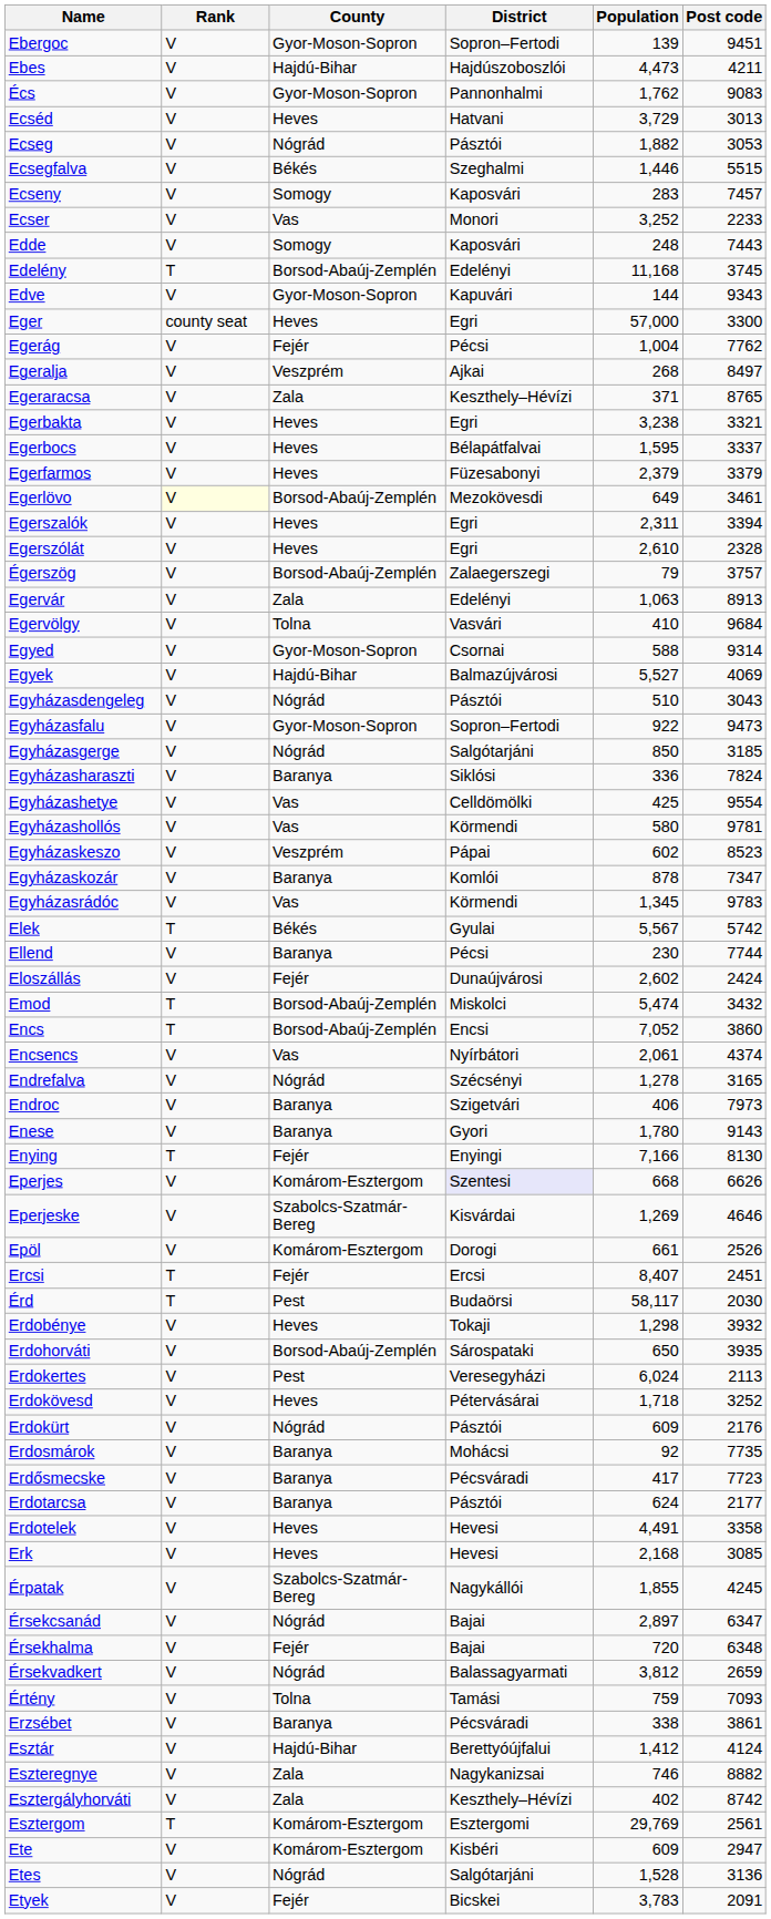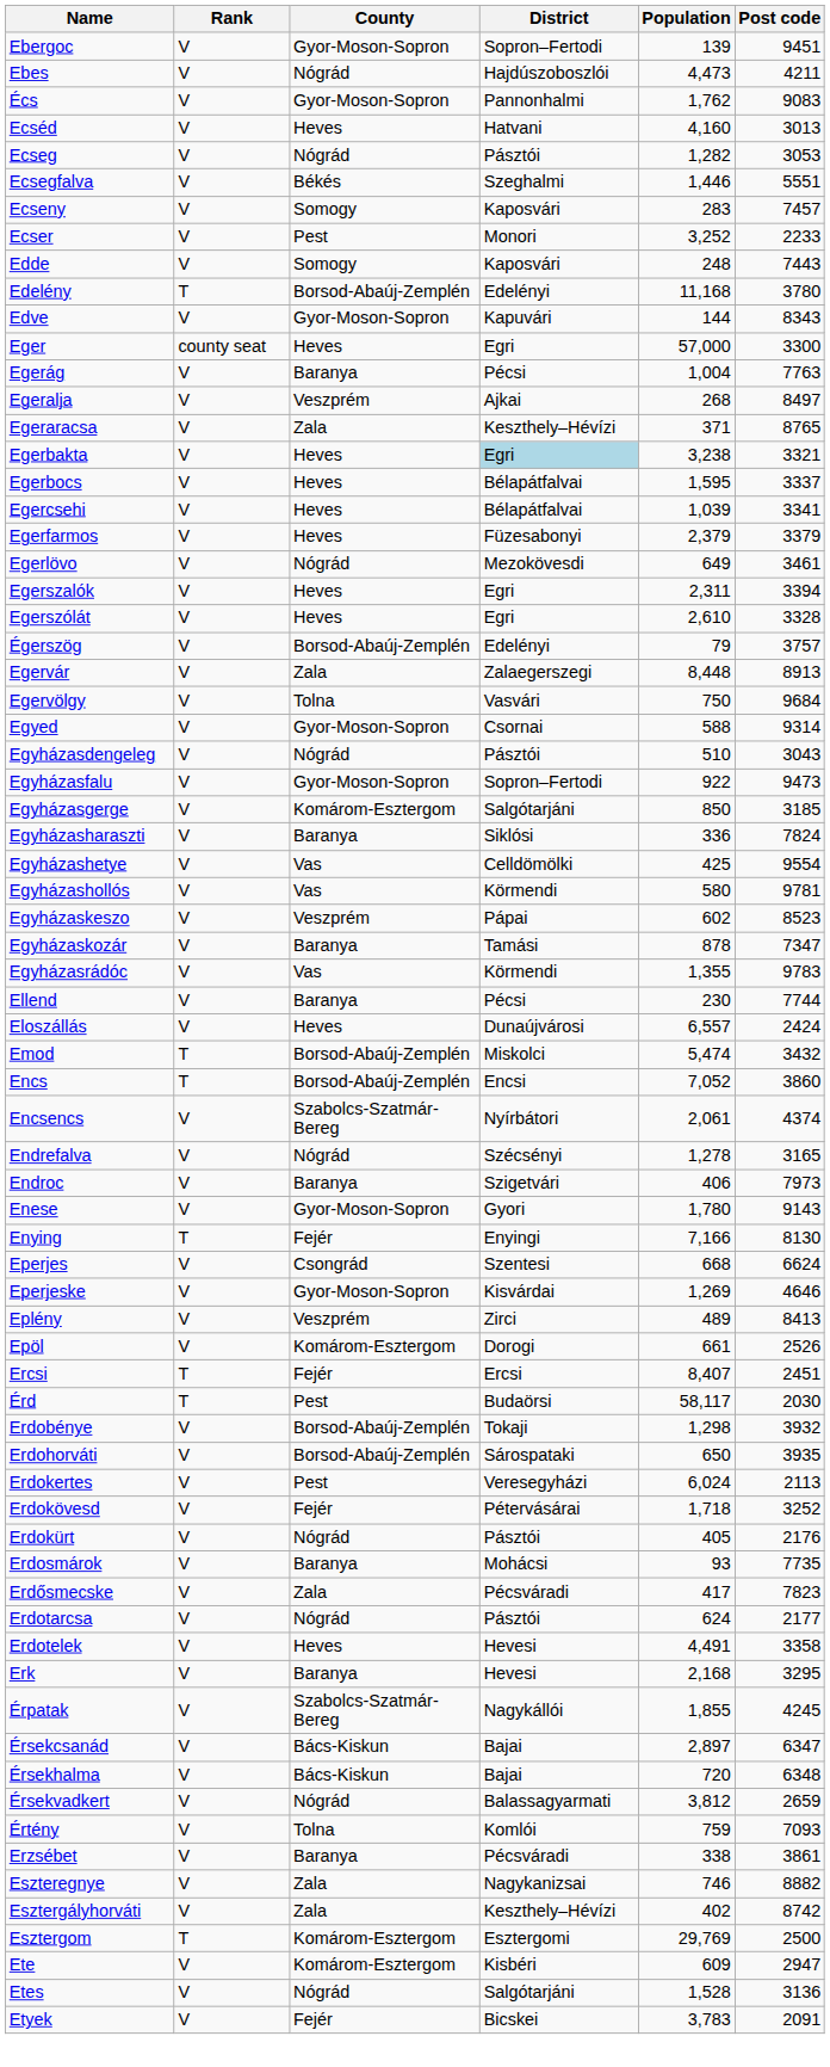Ebes | County: Hajdú-Bihar -> Nógrád
Ecséd | Population: 3,729 -> 4,160
Ecseg | Population: 1,882 -> 1,282
Ecsegfalva | Post code: 5515 -> 5551
Ecser | County: Vas -> Pest
Edelény | Post code: 3745 -> 3780
Edve | Post code: 9343 -> 8343
Egerág | County: Fejér -> Baranya
Egerág | Post code: 7762 -> 7763
Egerbakta | District: no background -> lightblue background
+ row: Egercsehi | V | Heves | Bélapátfalvai | 1,039 | 3341
Egerlövo | Rank: lightyellow background -> no background
Egerlövo | County: Borsod-Abaúj-Zemplén -> Nógrád
Egerszólát | Post code: 2328 -> 3328
Égerszög | District: Zalaegerszegi -> Edelényi
Egervár | District: Edelényi -> Zalaegerszegi
Egervár | Population: 1,063 -> 8,448
Egervölgy | Population: 410 -> 750
- row: Egyek | V | Hajdú-Bihar | Balmazújvárosi | 5,527 | 4069
Egyházasgerge | County: Nógrád -> Komárom-Esztergom
Egyházaskozár | District: Komlói -> Tamási
Egyházasrádóc | Population: 1,345 -> 1,355
- row: Elek | T | Békés | Gyulai | 5,567 | 5742
Eloszállás | County: Fejér -> Heves
Eloszállás | Population: 2,602 -> 6,557
Encsencs | County: Vas -> Szabolcs-Szatmár-Bereg
Enese | County: Baranya -> Gyor-Moson-Sopron
Eperjes | County: Komárom-Esztergom -> Csongrád
Eperjes | District: lavender background -> no background
Eperjes | Post code: 6626 -> 6624
Eperjeske | County: Szabolcs-Szatmár-Bereg -> Gyor-Moson-Sopron
+ row: Eplény | V | Veszprém | Zirci | 489 | 8413
Erdobénye | County: Heves -> Borsod-Abaúj-Zemplén
Erdokövesd | County: Heves -> Fejér
Erdokürt | Population: 609 -> 405
Erdosmárok | Population: 92 -> 93
Erdősmecske | County: Baranya -> Zala
Erdősmecske | Post code: 7723 -> 7823
Erdotarcsa | County: Baranya -> Nógrád
Erk | County: Heves -> Baranya
Erk | Post code: 3085 -> 3295
Érsekcsanád | County: Nógrád -> Bács-Kiskun
Érsekhalma | County: Fejér -> Bács-Kiskun
Értény | District: Tamási -> Komlói
- row: Esztár | V | Hajdú-Bihar | Berettyóújfalui | 1,412 | 4124
Esztergom | Post code: 2561 -> 2500
